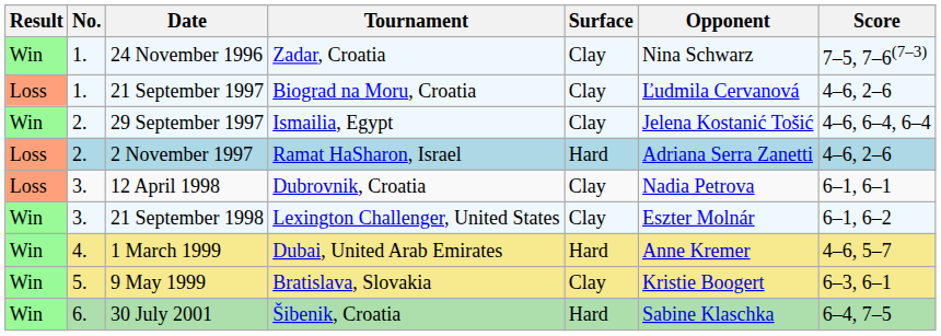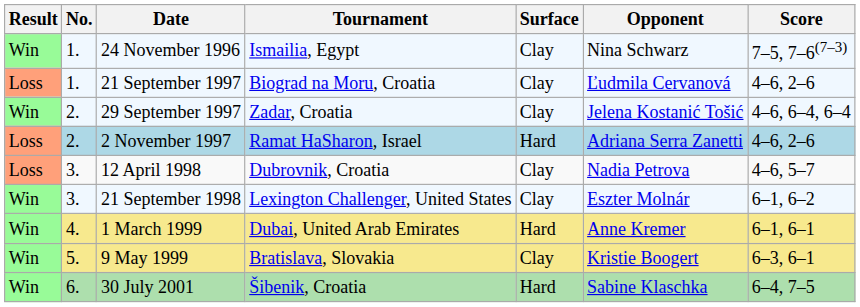24 November 1996 | Tournament: Zadar, Croatia -> Ismailia, Egypt
29 September 1997 | Tournament: Ismailia, Egypt -> Zadar, Croatia
12 April 1998 | Score: 6–1, 6–1 -> 4–6, 5–7
1 March 1999 | Score: 4–6, 5–7 -> 6–1, 6–1
